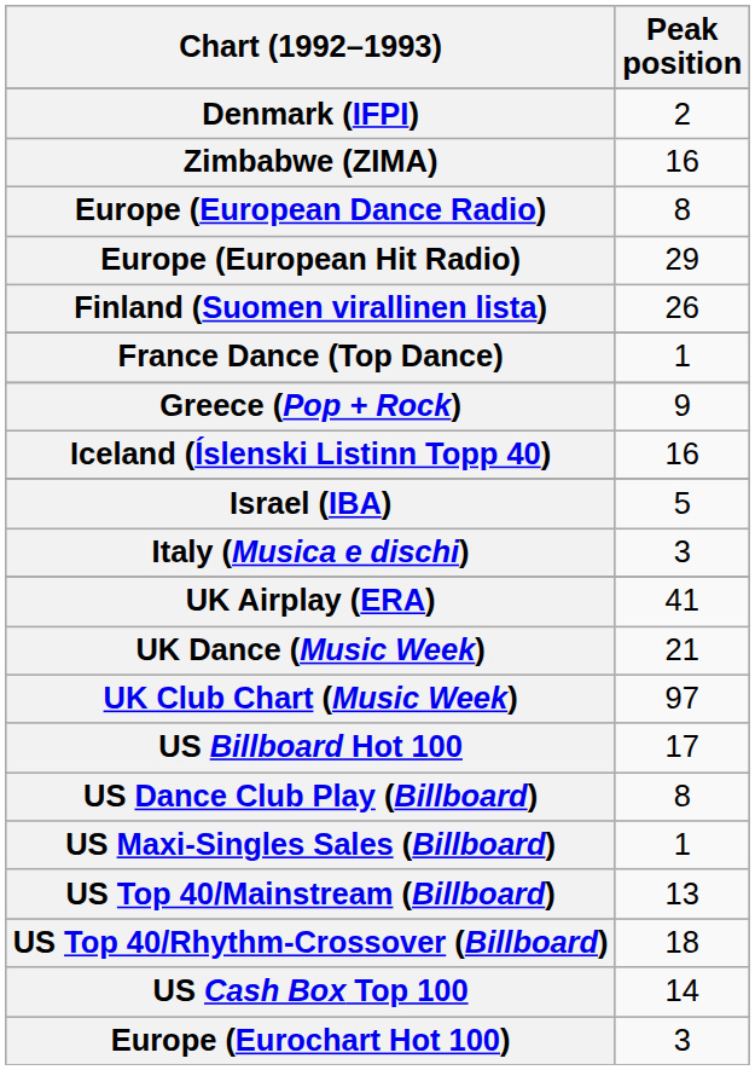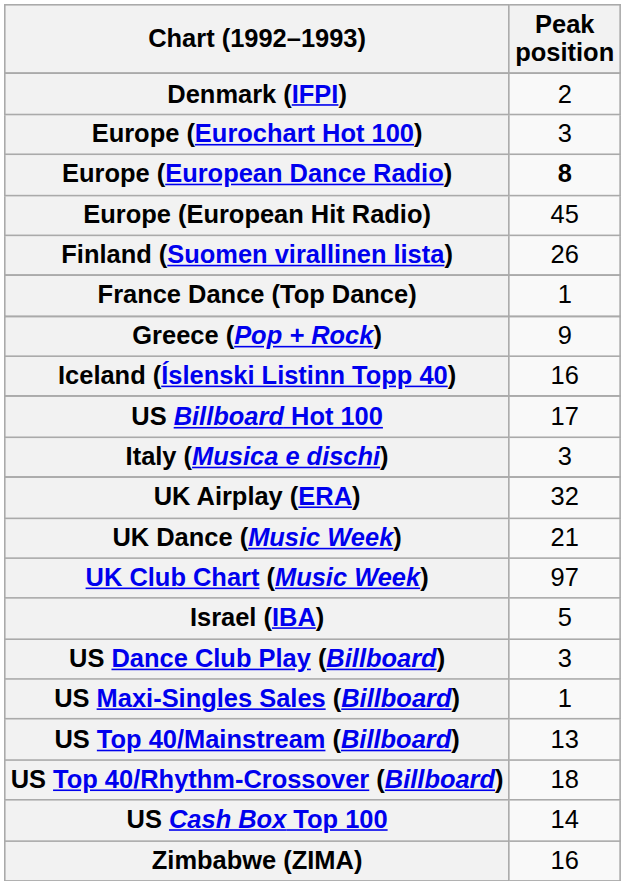rows swapped: Europe (Eurochart Hot 100) <-> Zimbabwe (ZIMA)
Europe (European Dance Radio) | Peak position: normal -> bold
Europe (European Hit Radio) | Peak position: 29 -> 45
rows swapped: Israel (IBA) <-> US Billboard Hot 100
UK Airplay (ERA) | Peak position: 41 -> 32
US Dance Club Play (Billboard) | Peak position: 8 -> 3
